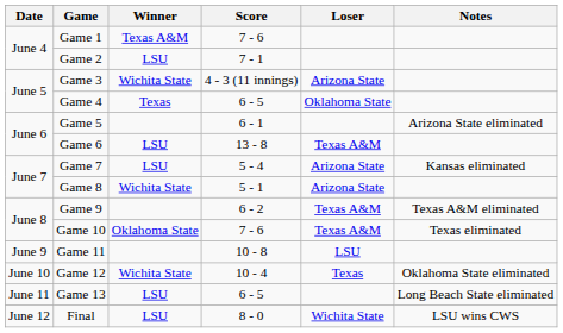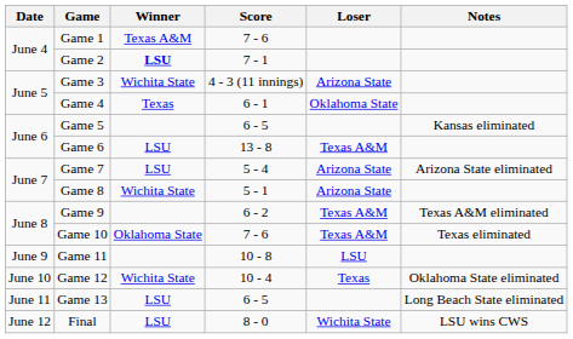Game 2 | Winner: normal -> bold
Game 4 | Score: 6 - 5 -> 6 - 1
Game 5 | Score: 6 - 1 -> 6 - 5
Game 5 | Notes: Arizona State eliminated -> Kansas eliminated
Game 7 | Notes: Kansas eliminated -> Arizona State eliminated
